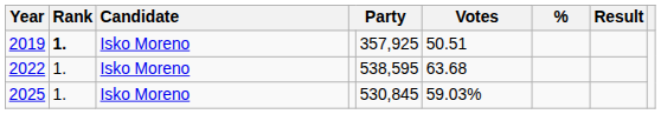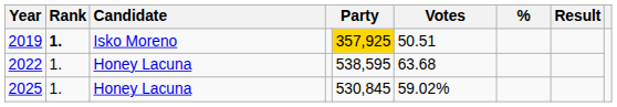2019 | column 5: no background -> gold background
2022 | Candidate: Isko Moreno -> Honey Lacuna
2025 | Candidate: Isko Moreno -> Honey Lacuna
2025 | Votes: 59.03% -> 59.02%
